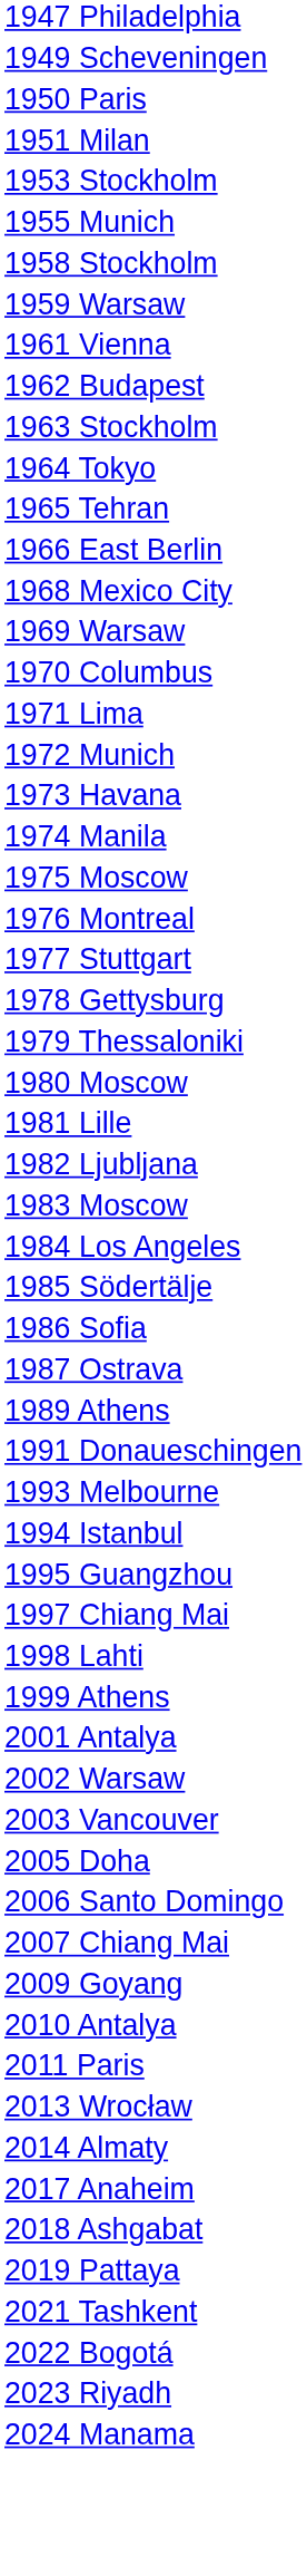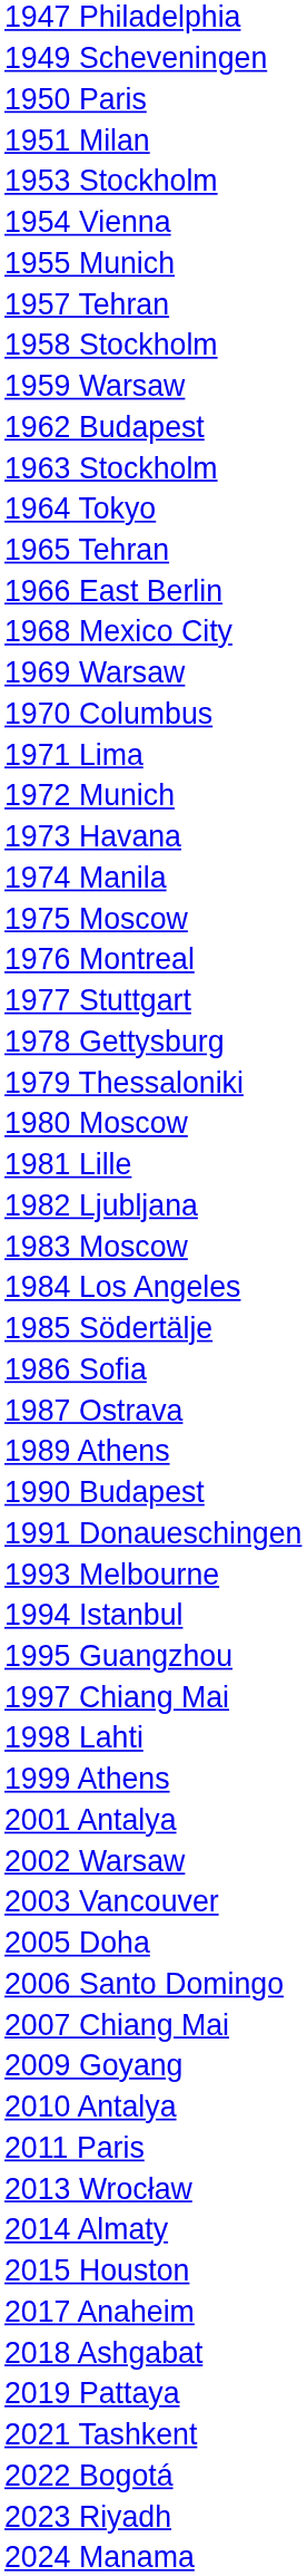+ row: 1954 Vienna
+ row: 1957 Tehran
- row: 1961 Vienna
+ row: 1990 Budapest
+ row: 2015 Houston
